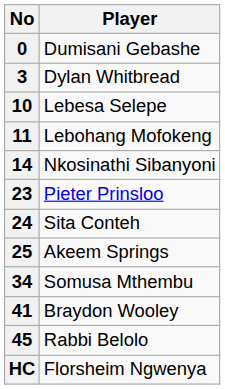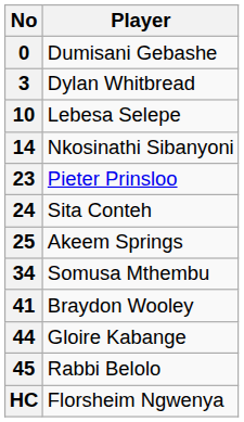- row: 11 | Lebohang Mofokeng
+ row: 44 | Gloire Kabange
